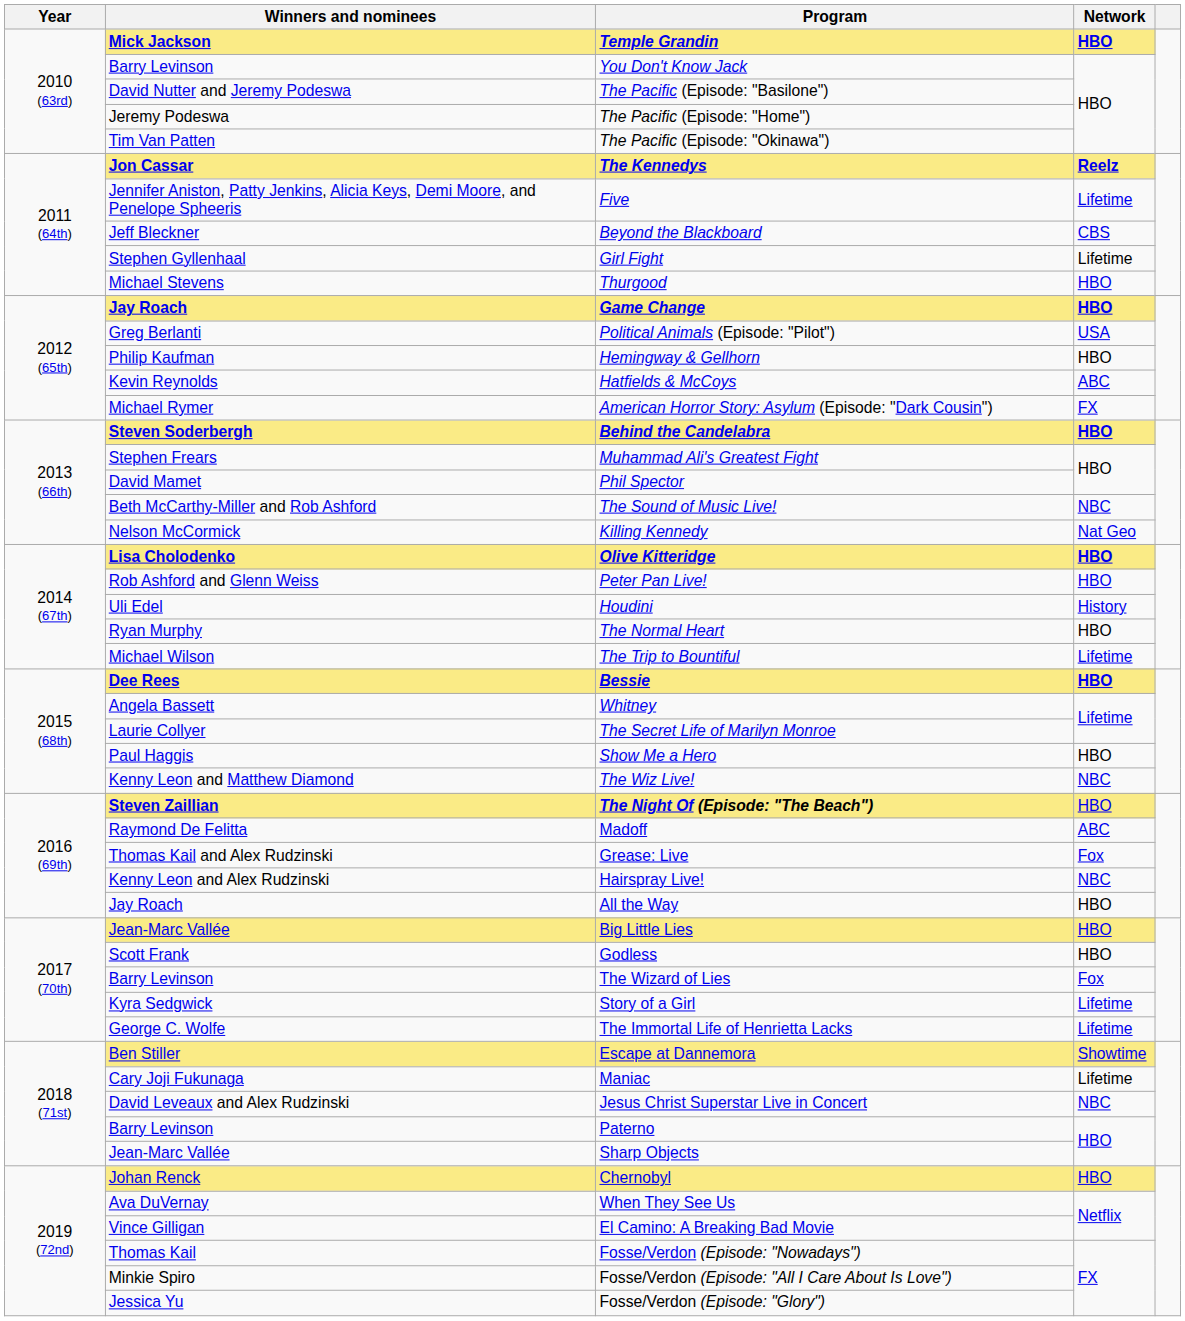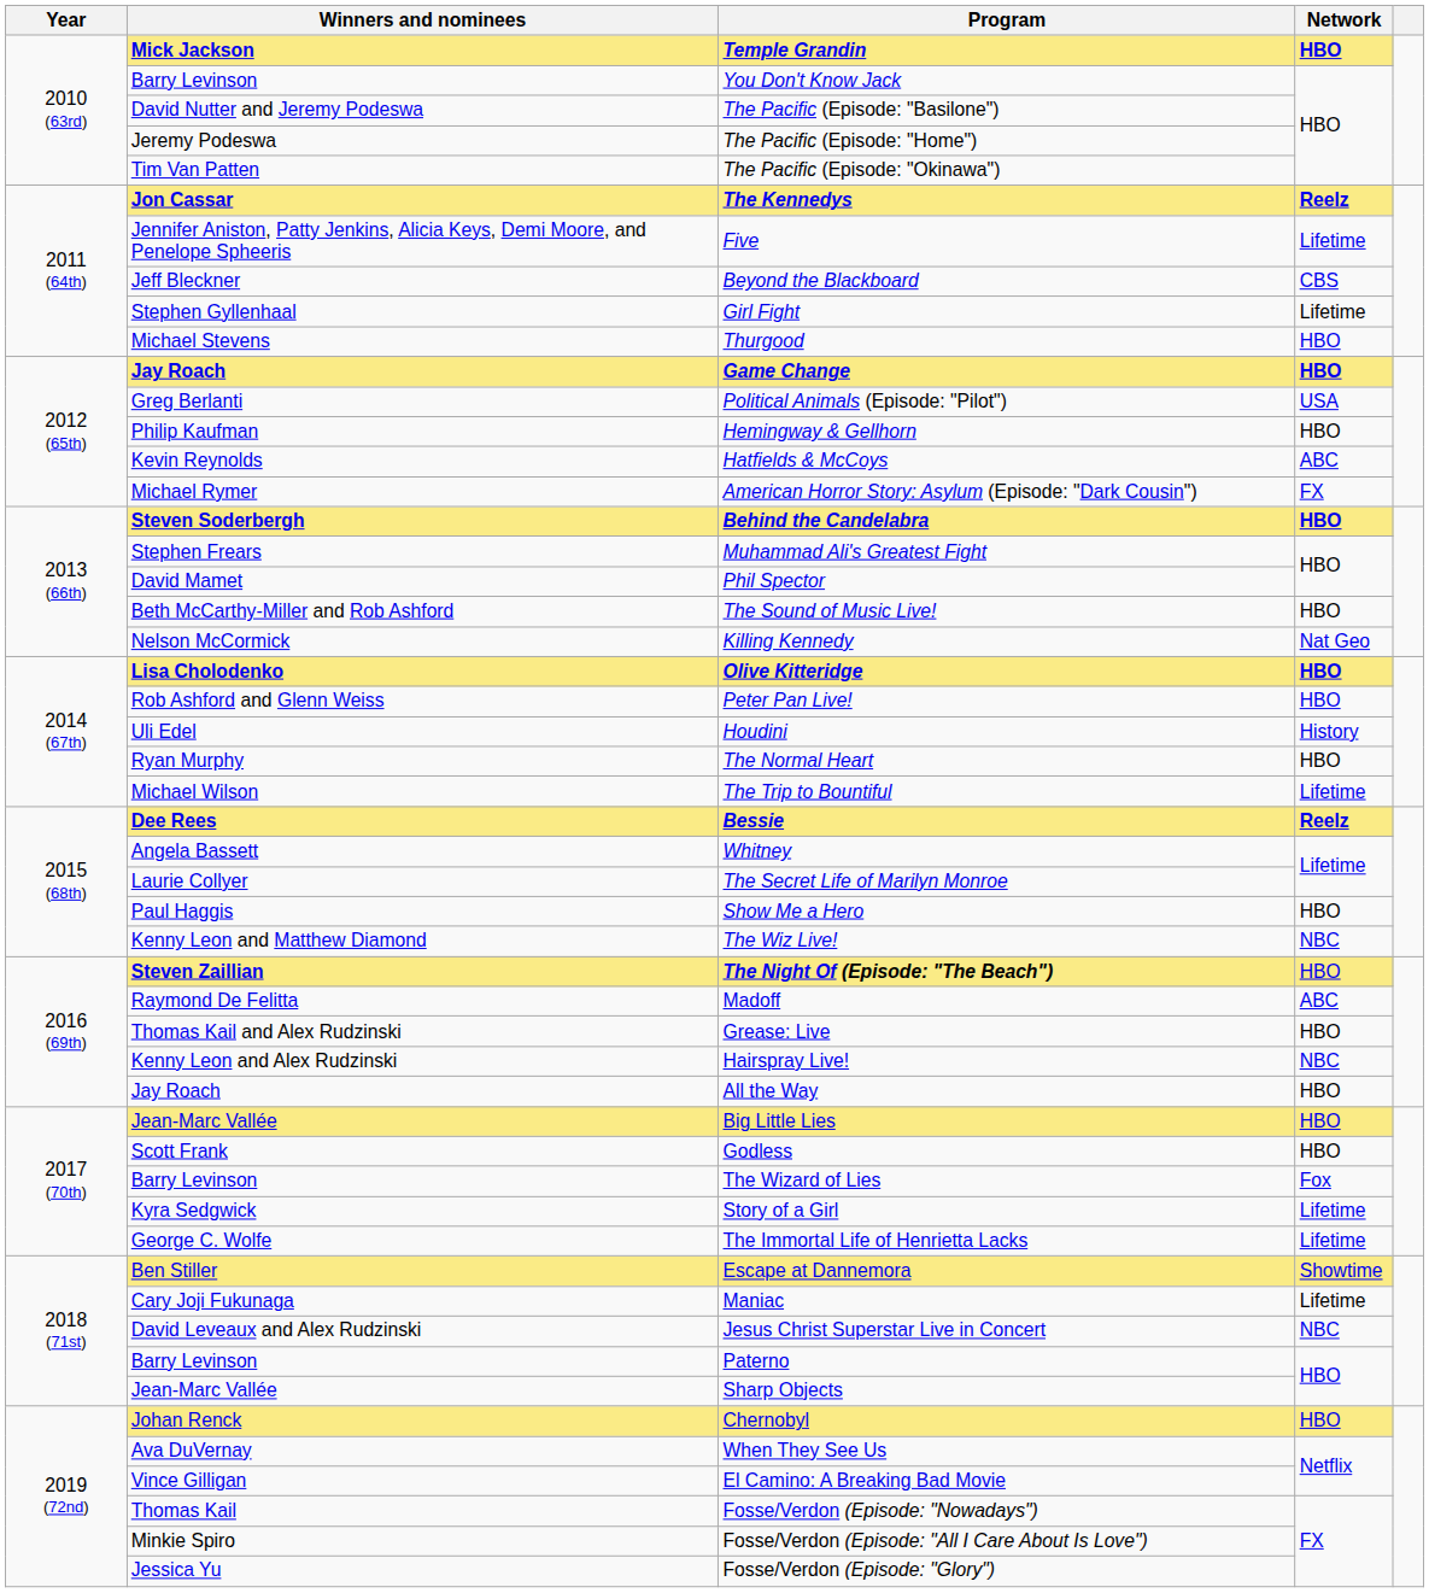The Sound of Music Live! | Network: NBC -> HBO
Bessie | Network: HBO -> Reelz
Grease: Live | Network: Fox -> HBO
